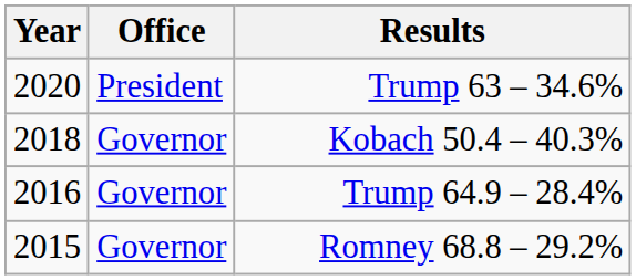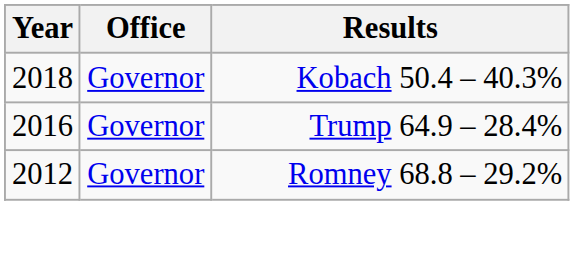- row: 2020 | President | Trump 63 – 34.6%
Romney 68.8 – 29.2% | Year: 2015 -> 2012
